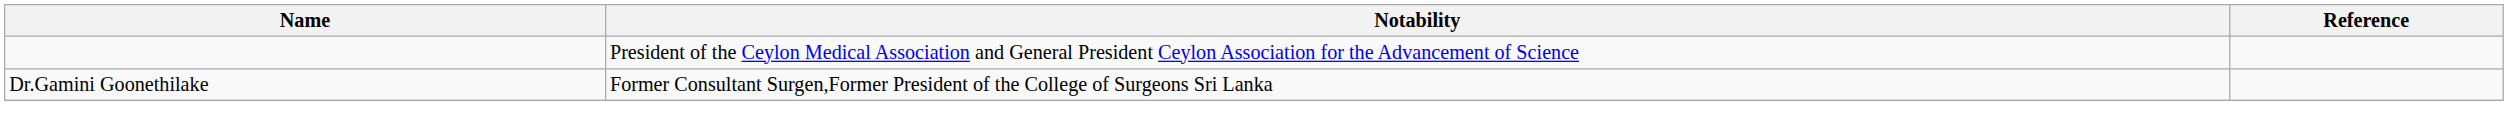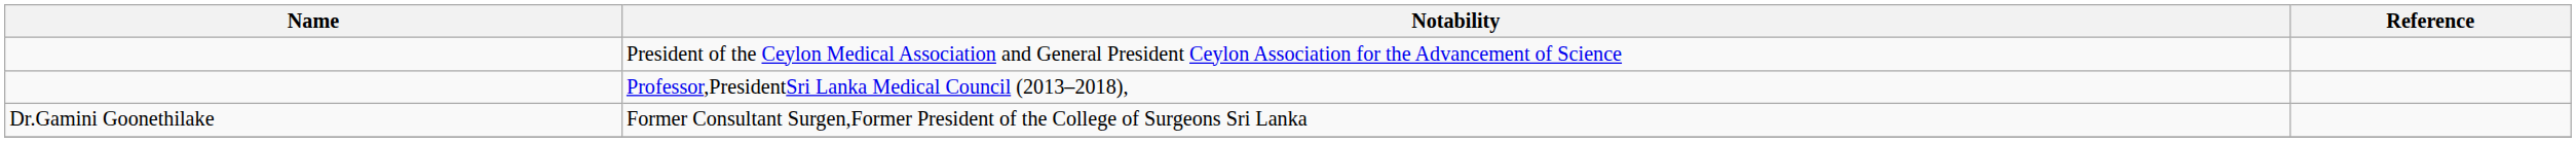+ row: Professor,PresidentSri Lanka Medical Council (2013–2018),
